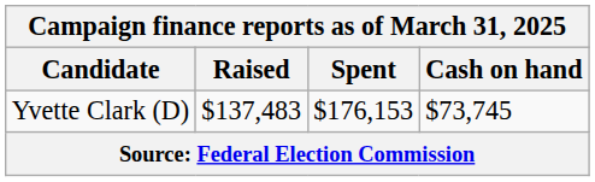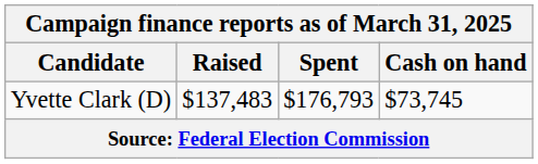Yvette Clark (D) | Spent: $176,153 -> $176,793
